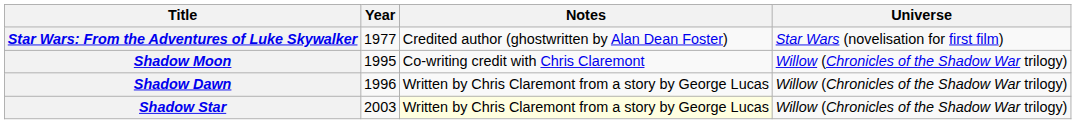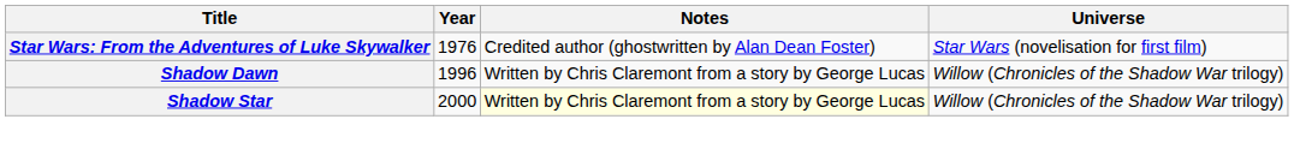Star Wars: From the Adventures of Luke Skywalker | Year: 1977 -> 1976
- row: Shadow Moon | 1995 | Co-writing credit with Chris Claremont | Willow (Chronicles of the Shadow War trilogy)
Shadow Star | Year: 2003 -> 2000
